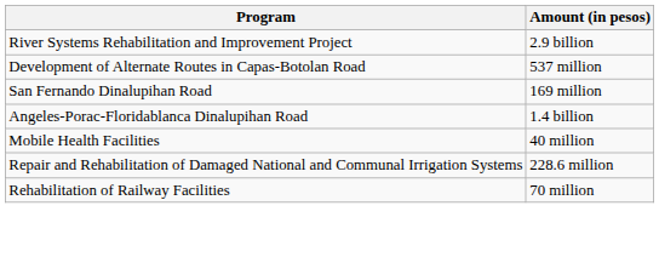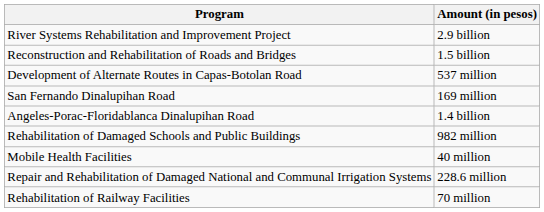+ row: Reconstruction and Rehabilitation of Roads and Bridges | 1.5 billion
+ row: Rehabilitation of Damaged Schools and Public Buildings | 982 million
